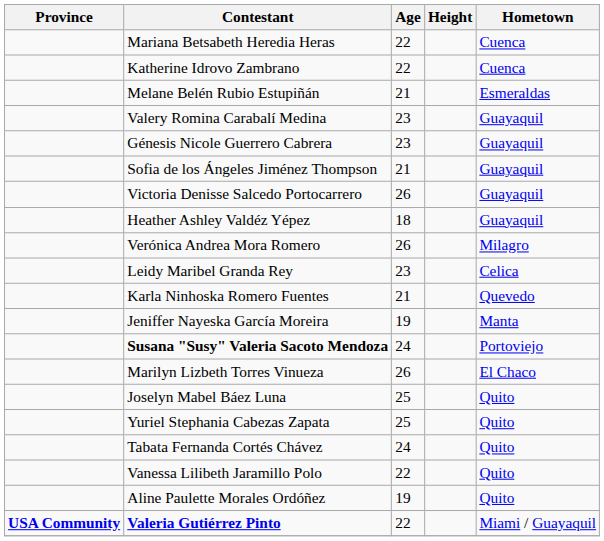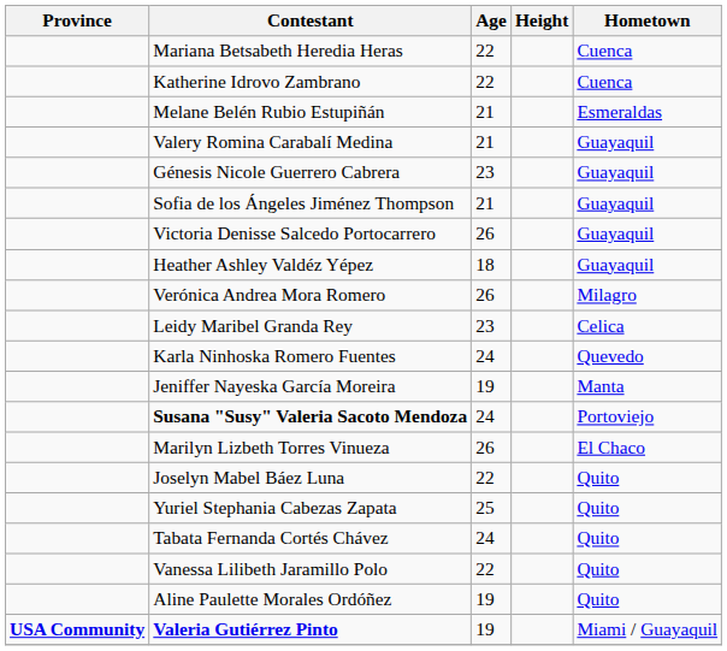Valery Romina Carabalí Medina | Age: 23 -> 21
Karla Ninhoska Romero Fuentes | Age: 21 -> 24
Joselyn Mabel Báez Luna | Age: 25 -> 22
Valeria Gutiérrez Pinto | Age: 22 -> 19
